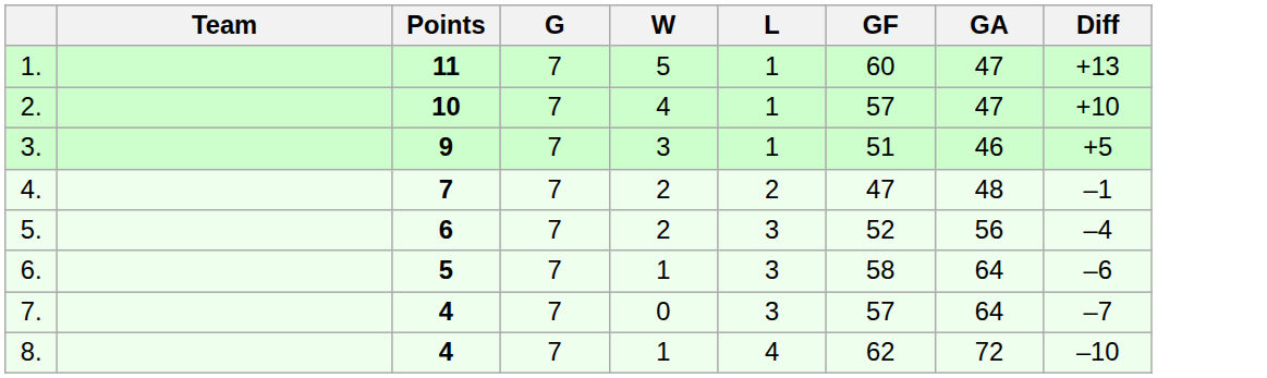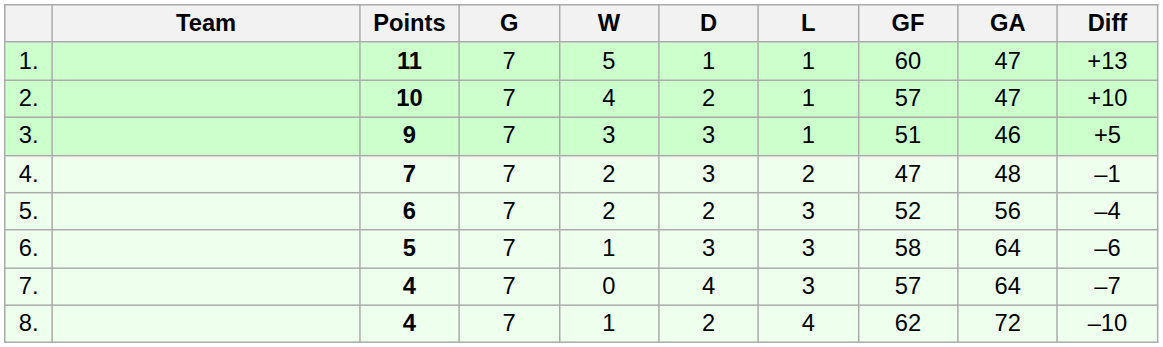+ column: D | 1 | 2 | 3 | 3 | 2 | 3 | 4 | 2
